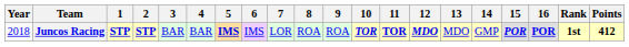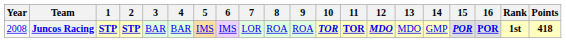Juncos Racing | Year: 2018 -> 2008
Juncos Racing | 5: bold -> normal
Juncos Racing | Points: 412 -> 418
